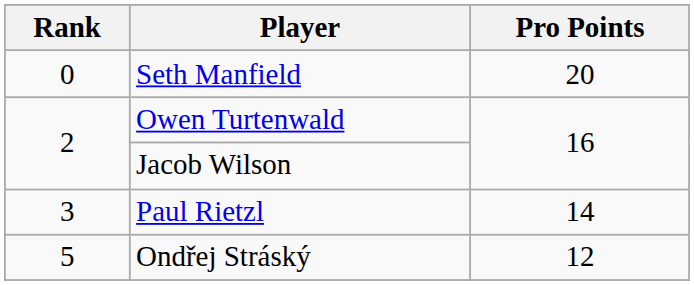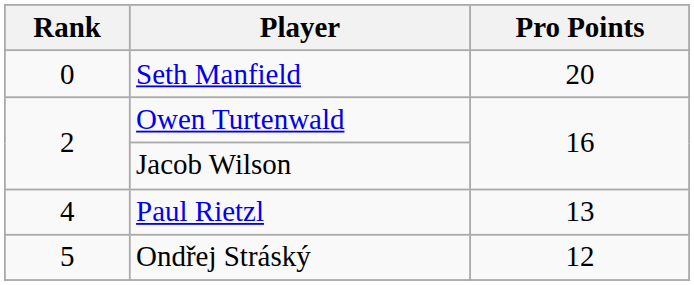Paul Rietzl | Rank: 3 -> 4
Paul Rietzl | Pro Points: 14 -> 13
